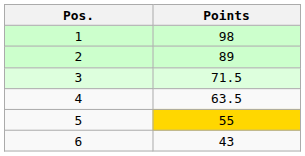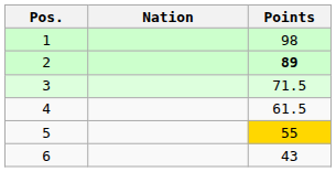+ column: Nation
2 | Points: normal -> bold
4 | Points: 63.5 -> 61.5
